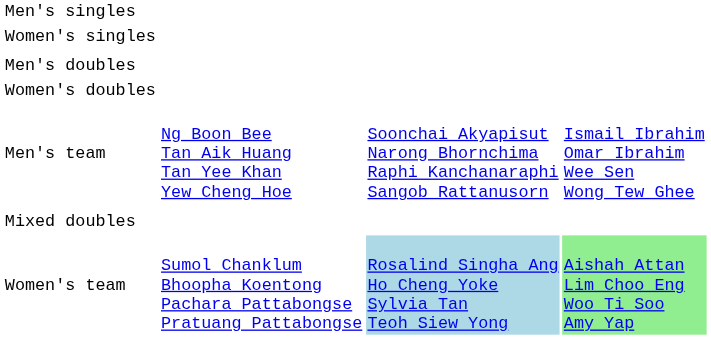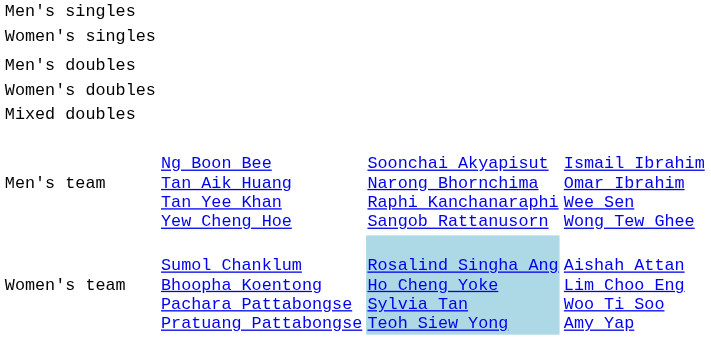rows swapped: Mixed doubles <-> Men's team
Women's team | column 4: lightgreen background -> no background
